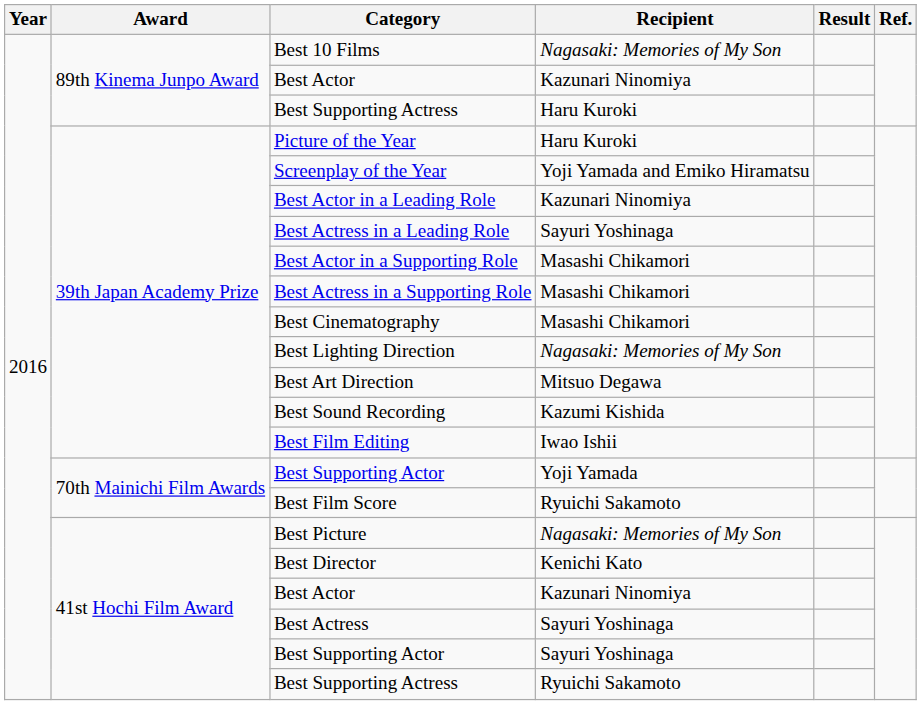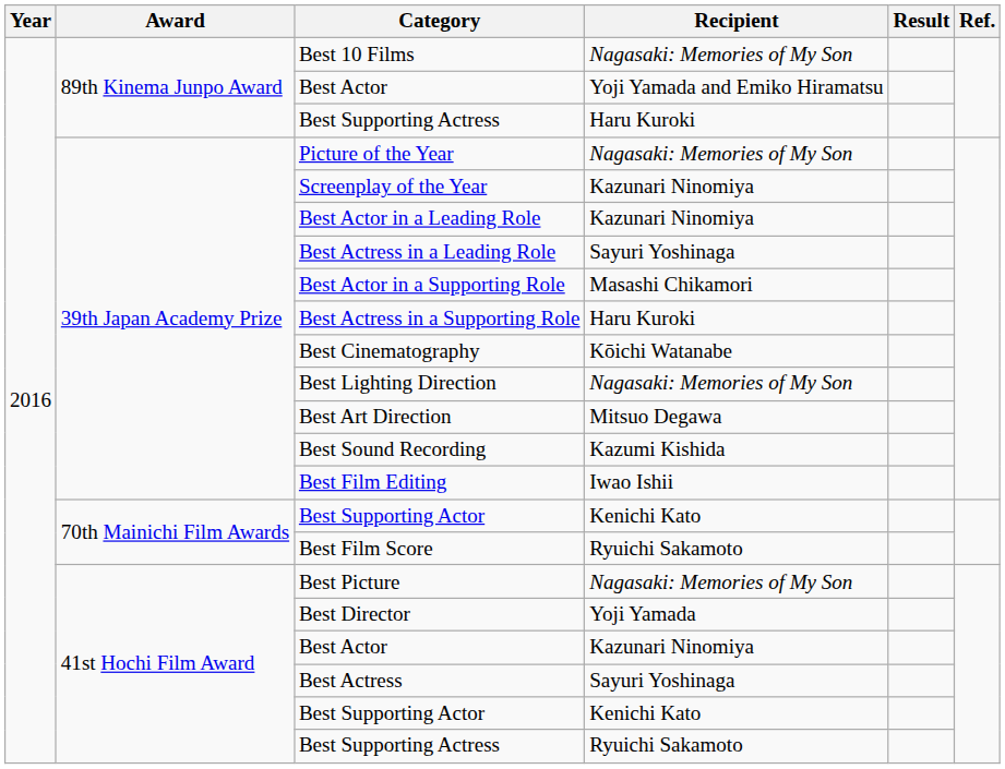89th Kinema Junpo Award / Best Actor | Recipient: Kazunari Ninomiya -> Yoji Yamada and Emiko Hiramatsu
Picture of the Year | Recipient: Haru Kuroki -> Nagasaki: Memories of My Son
Screenplay of the Year | Recipient: Yoji Yamada and Emiko Hiramatsu -> Kazunari Ninomiya
Best Actress in a Supporting Role | Recipient: Masashi Chikamori -> Haru Kuroki
Best Cinematography | Recipient: Masashi Chikamori -> Kōichi Watanabe
70th Mainichi Film Awards / Best Supporting Actor | Recipient: Yoji Yamada -> Kenichi Kato
Best Director | Recipient: Kenichi Kato -> Yoji Yamada
41st Hochi Film Award / Best Supporting Actor | Recipient: Sayuri Yoshinaga -> Kenichi Kato
